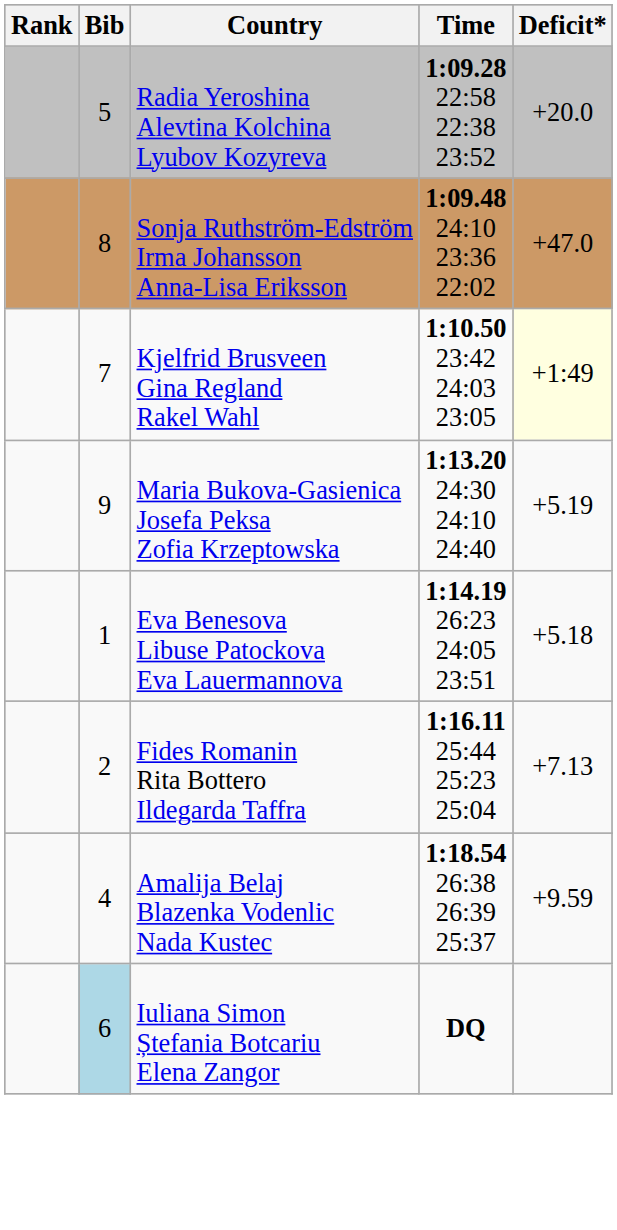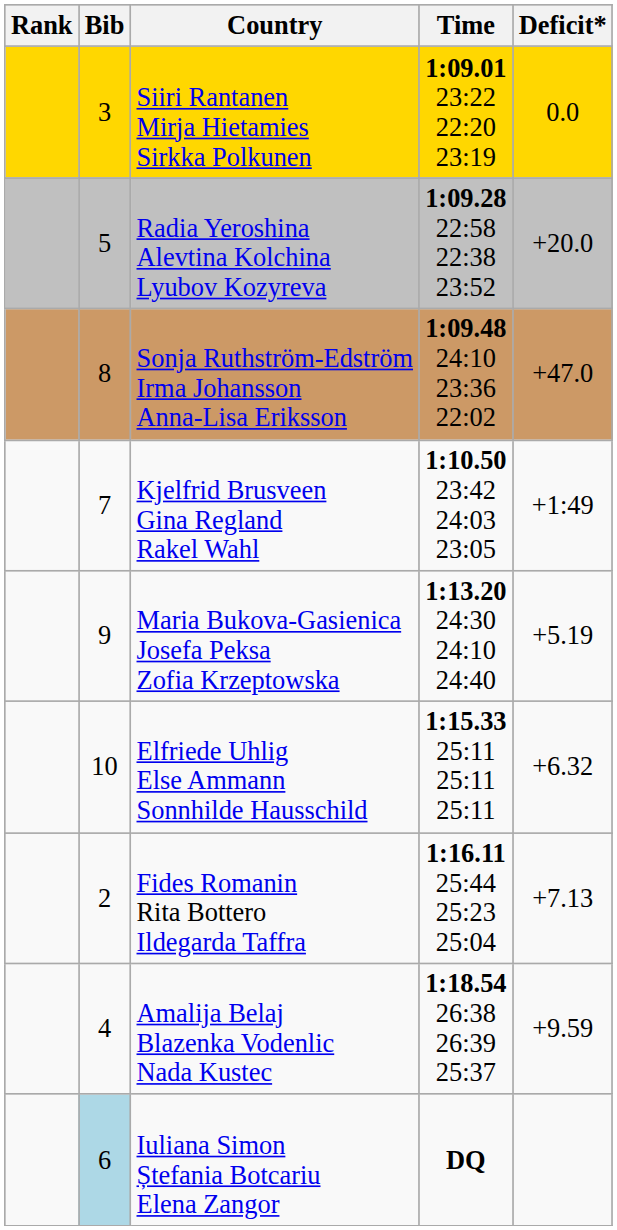+ row: 3 | Siiri Rantanen Mirja Hietamies Sirkka Polkunen | 1:09.01 23:22 22:20 23:19 | 0.0
Kjelfrid Brusveen Gina Regland Rakel Wahl | Deficit*: lightyellow background -> no background
- row: 1 | Eva Benesova Libuse Patockova Eva Lauermannova | 1:14.19 26:23 24:05 23:51 | +5.18
+ row: 10 | Elfriede Uhlig Else Ammann Sonnhilde Hausschild | 1:15.33 25:11 25:11 25:11 | +6.32
